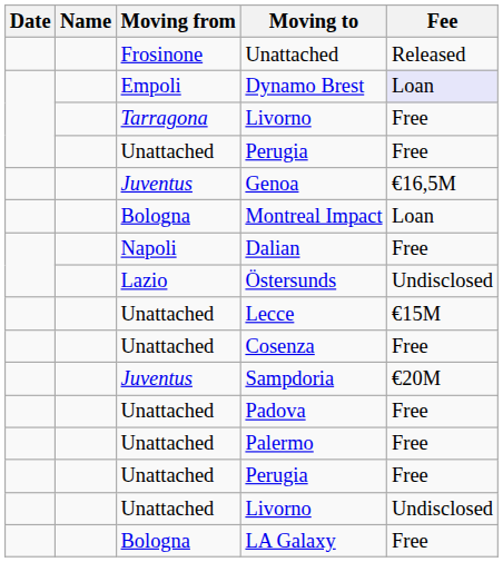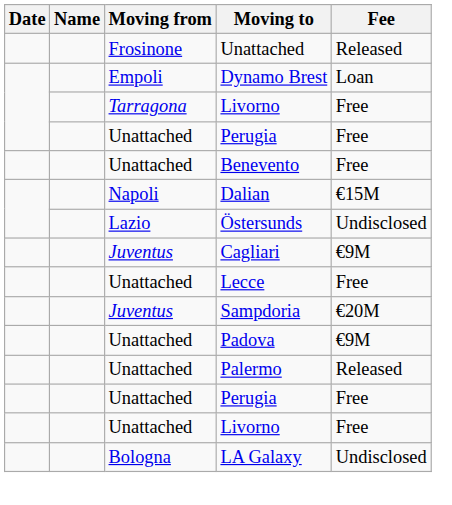Dynamo Brest | Fee: lavender background -> no background
- row: Juventus | Genoa | €16,5M
- row: Bologna | Montreal Impact | Loan
+ row: Unattached | Benevento | Free
Dalian | Fee: Free -> €15M
+ row: Juventus | Cagliari | €9M
Lecce | Fee: €15M -> Free
- row: Unattached | Cosenza | Free
Padova | Fee: Free -> €9M
Palermo | Fee: Free -> Released
Unattached / Livorno | Fee: Undisclosed -> Free
LA Galaxy | Fee: Free -> Undisclosed
